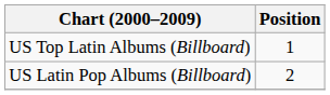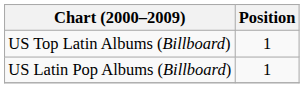US Latin Pop Albums (Billboard) | Position: 2 -> 1
